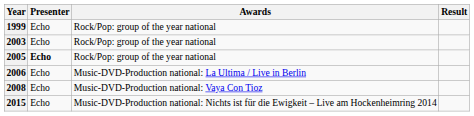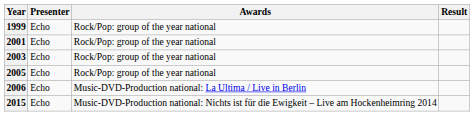+ row: 2001 | Echo | Rock/Pop: group of the year national
2005 | Presenter: bold -> normal
- row: 2008 | Echo | Music-DVD-Production national: Vaya Con Tioz
